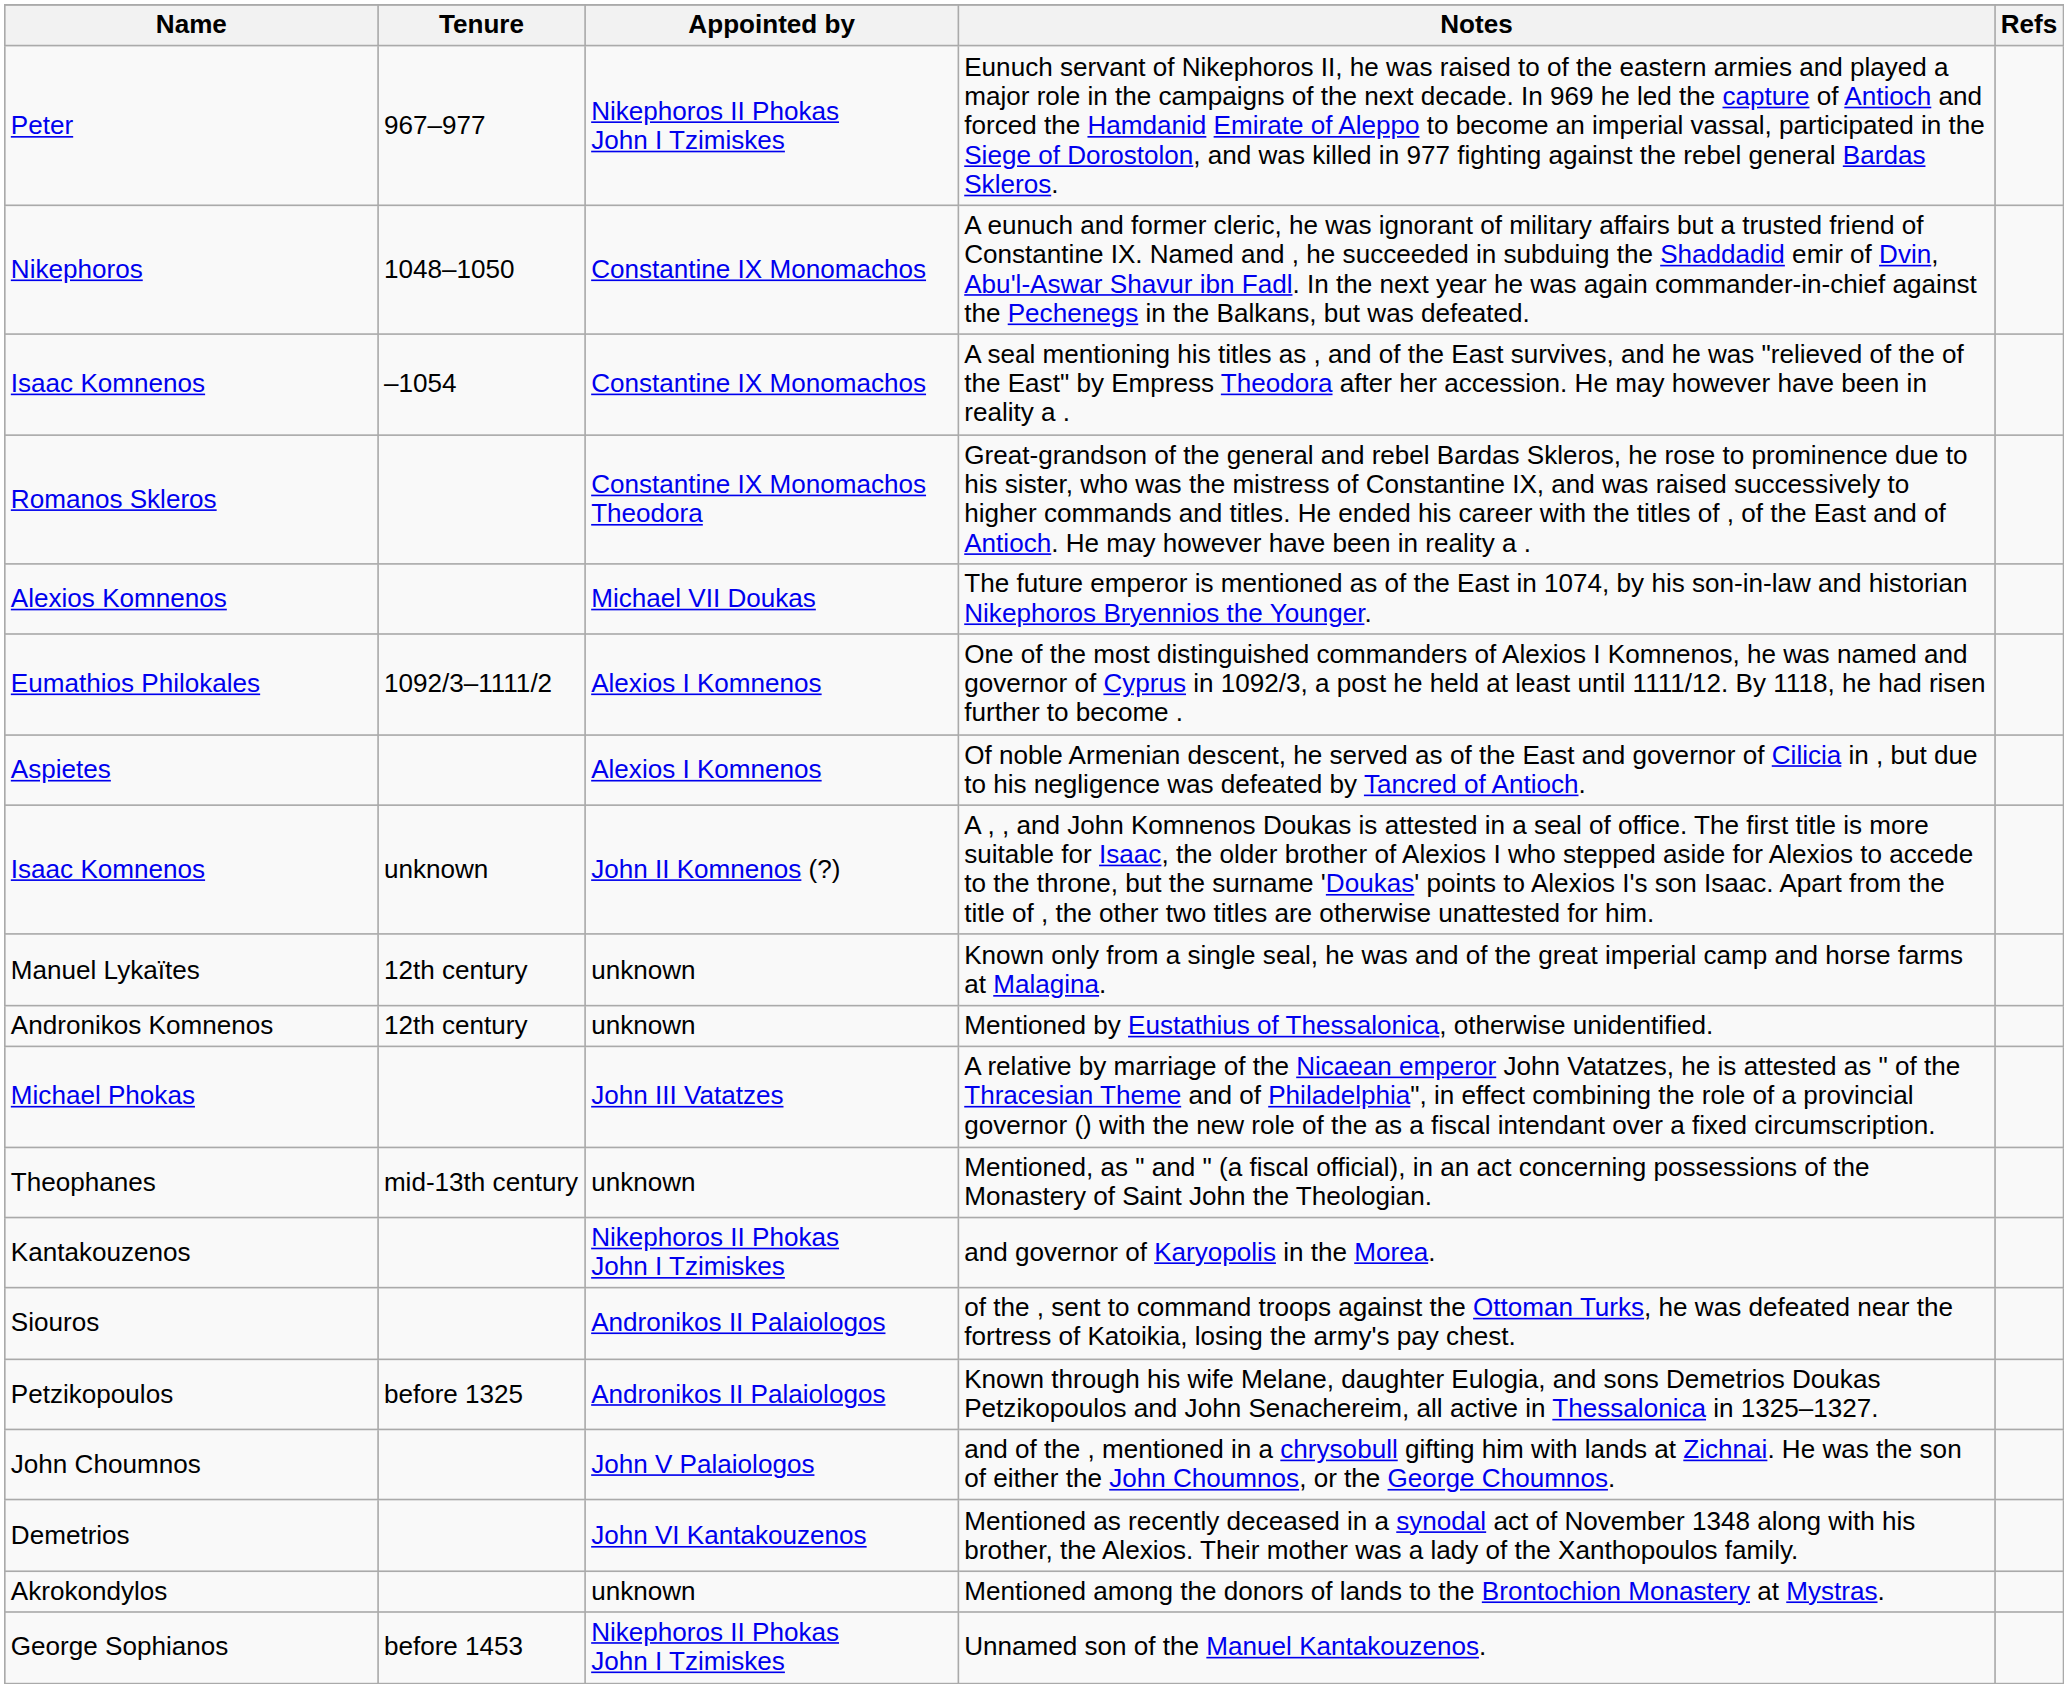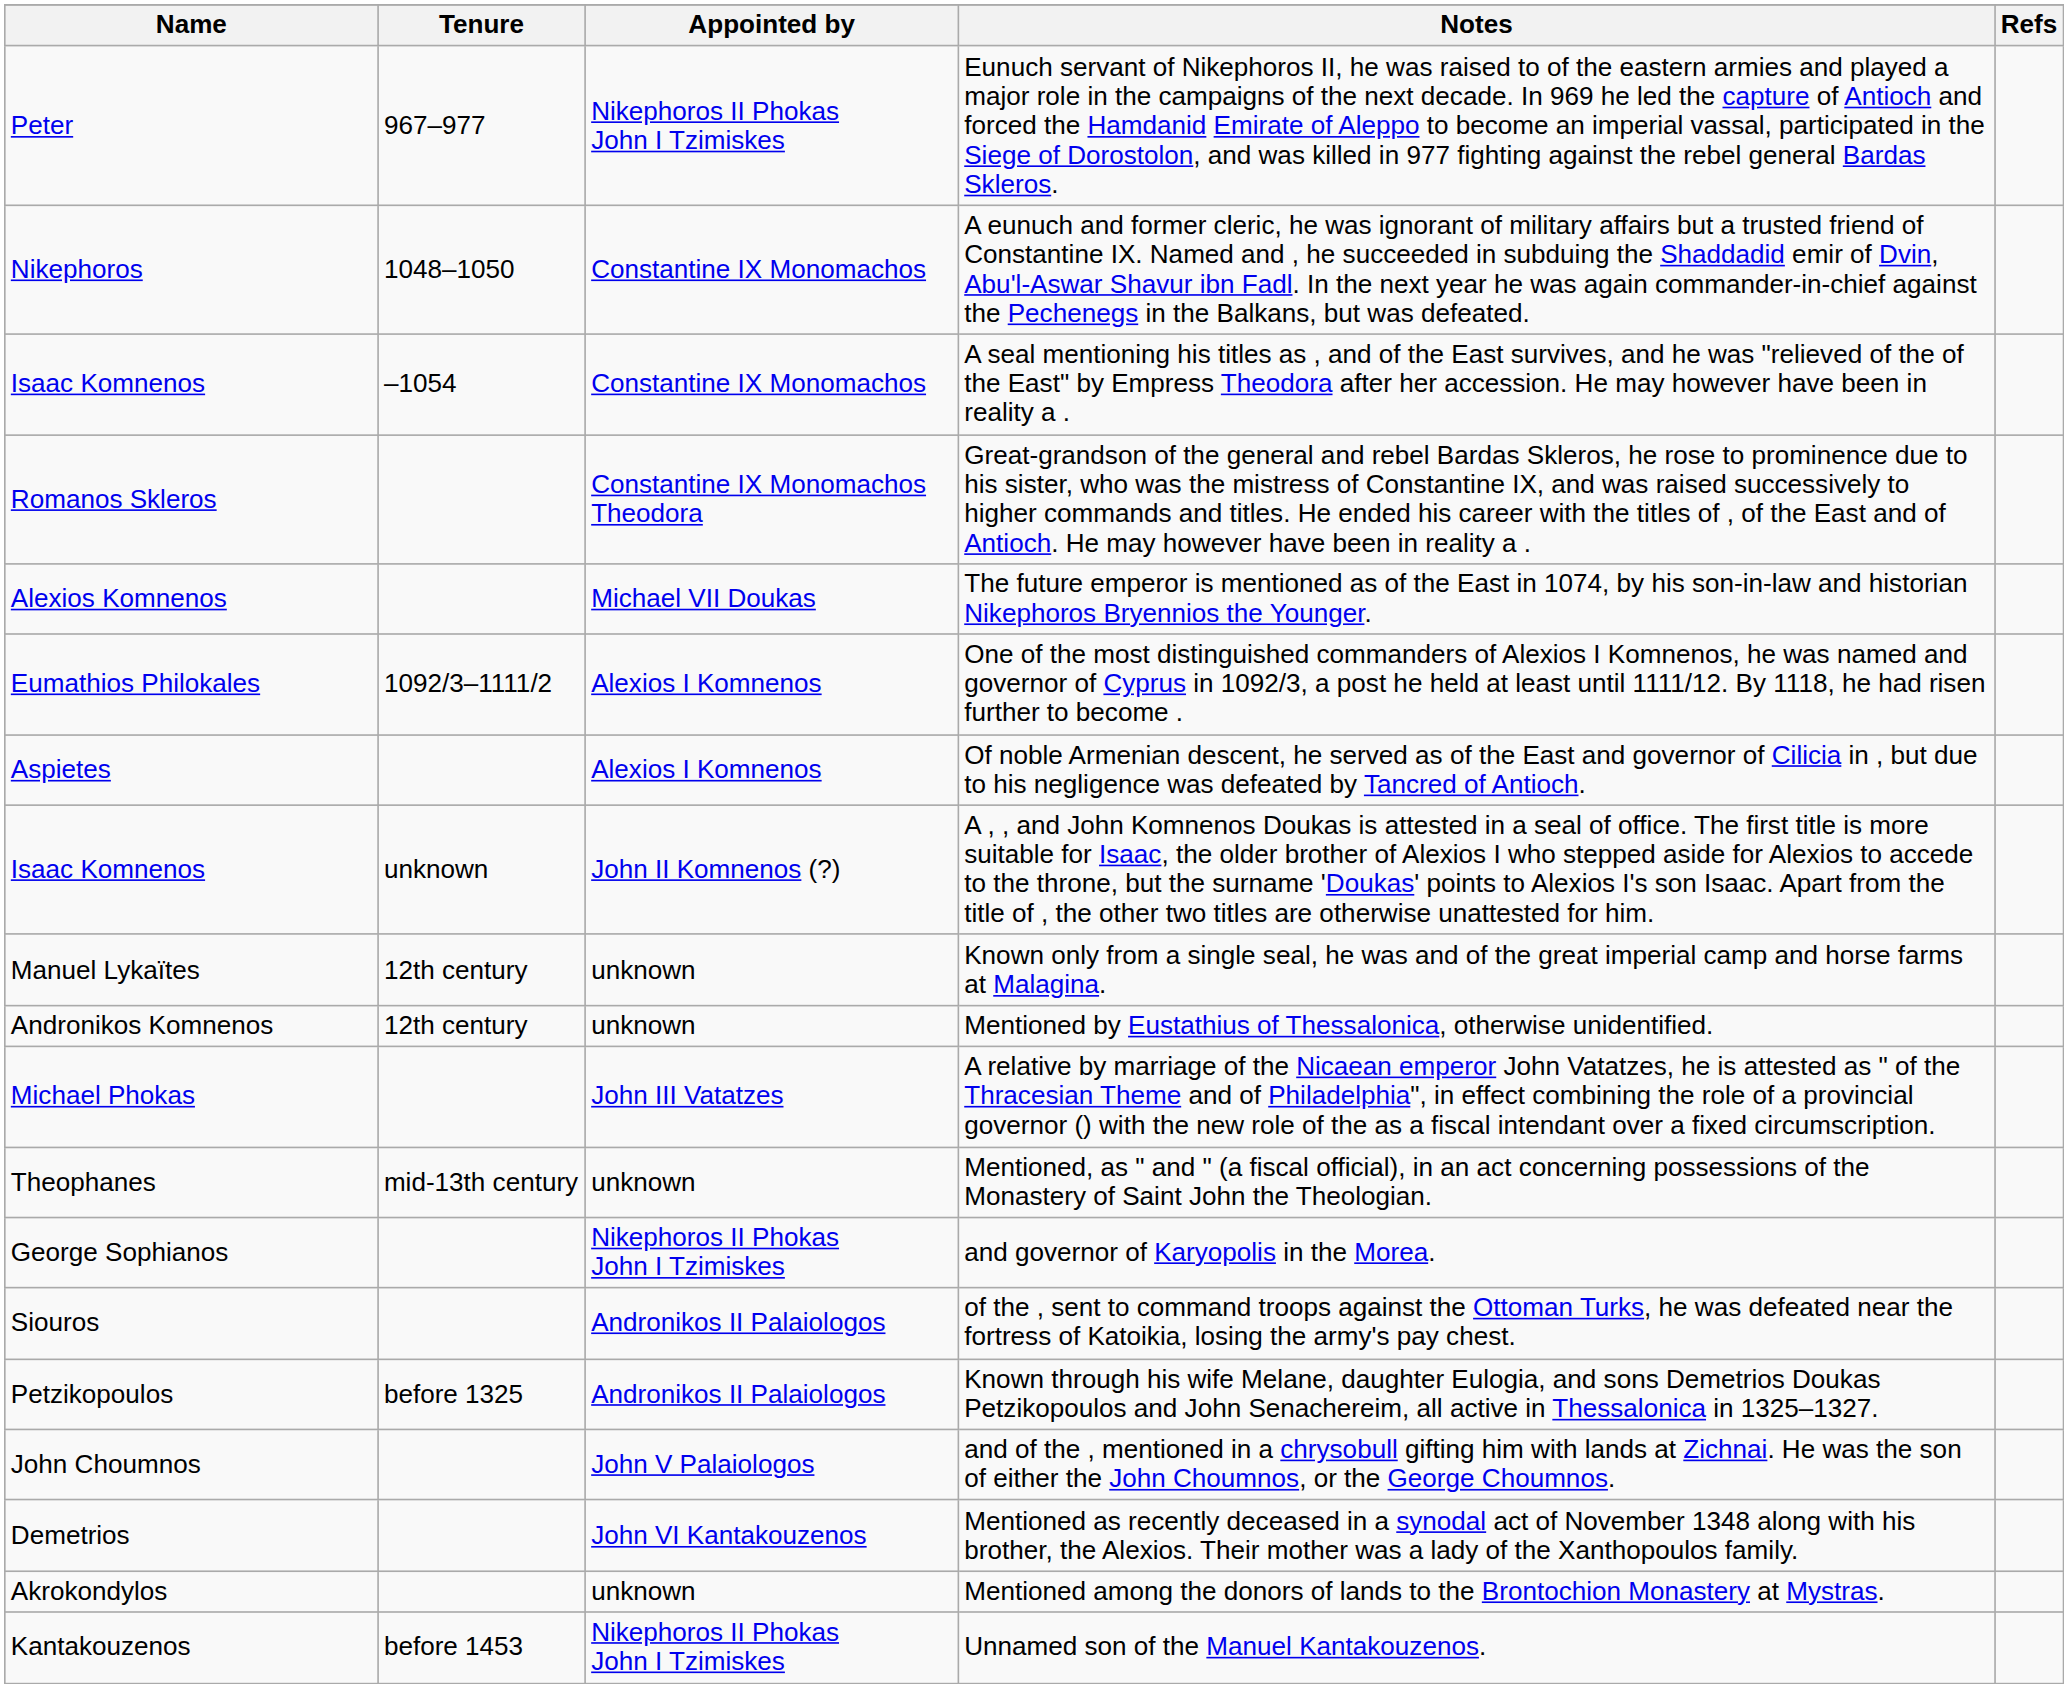and governor of Karyopolis in the Morea. | Name: Kantakouzenos -> George Sophianos
Unnamed son of the Manuel Kantakouzenos. | Name: George Sophianos -> Kantakouzenos
